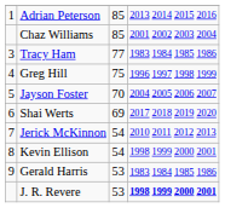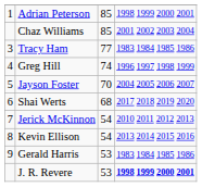Adrian Peterson | column 4: 2013 2014 2015 2016 -> 1998 1999 2000 2001
Greg Hill | column 3: 75 -> 74
Shai Werts | column 3: 69 -> 68
Kevin Ellison | column 4: 1998 1999 2000 2001 -> 2013 2014 2015 2016
